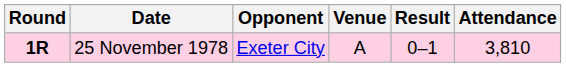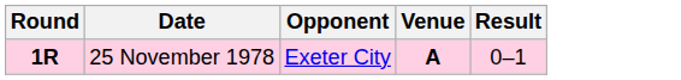- column: Attendance | 3,810
25 November 1978 | Venue: normal -> bold
